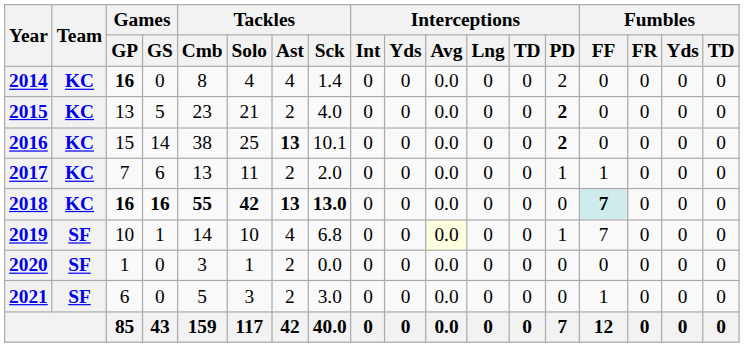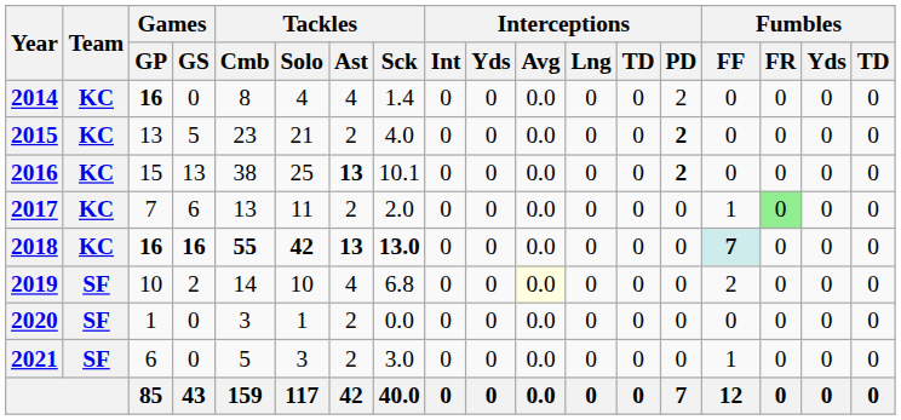2016 | Games / GS: 14 -> 13
2017 | Interceptions / PD: 1 -> 0
2017 | Fumbles / FR: no background -> lightgreen background
2019 | Games / GS: 1 -> 2
2019 | Interceptions / PD: 1 -> 0
2019 | Fumbles / FF: 7 -> 2
